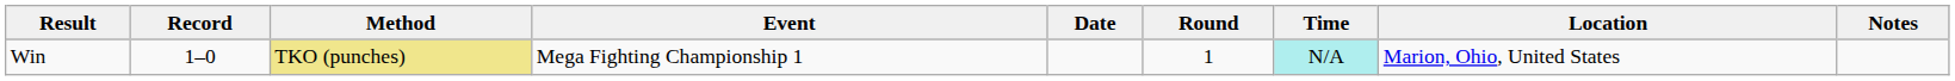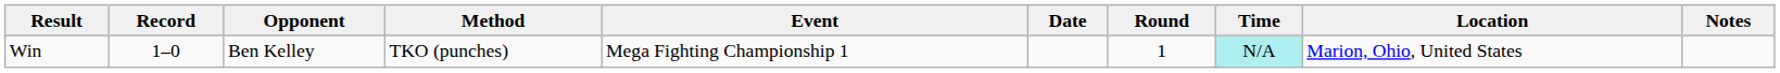+ column: Opponent | Ben Kelley
Win | Method: khaki background -> no background
